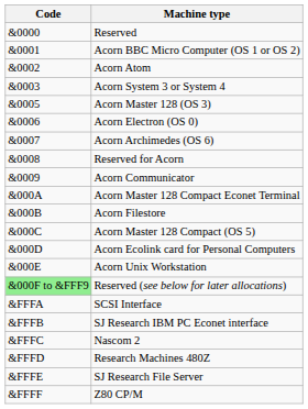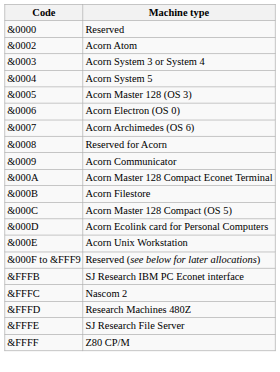- row: &0001 | Acorn BBC Micro Computer (OS 1 or OS 2)
+ row: &0004 | Acorn System 5
Reserved (see below for later allocations) | Code: lightgreen background -> no background
- row: &FFFA | SCSI Interface
